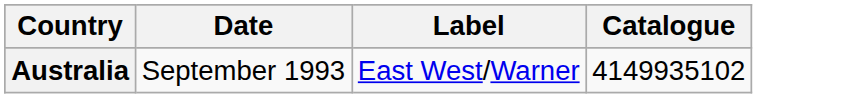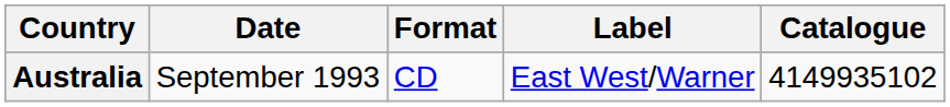+ column: Format | CD
